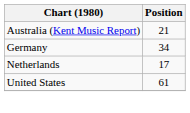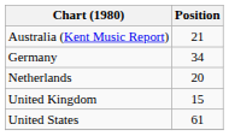Netherlands | Position: 17 -> 20
+ row: United Kingdom | 15
